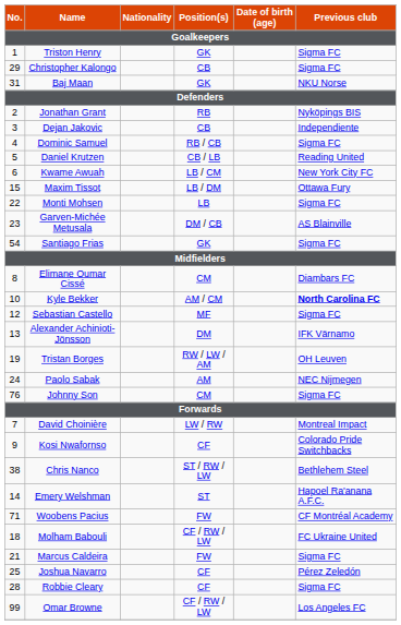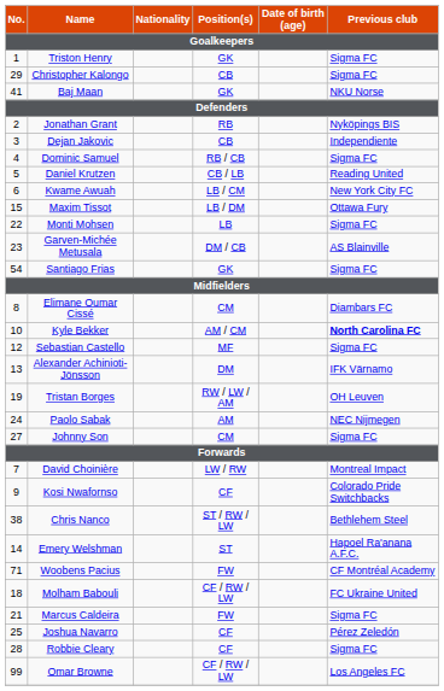Baj Maan | No.: 31 -> 41
Johnny Son | No.: 76 -> 27
